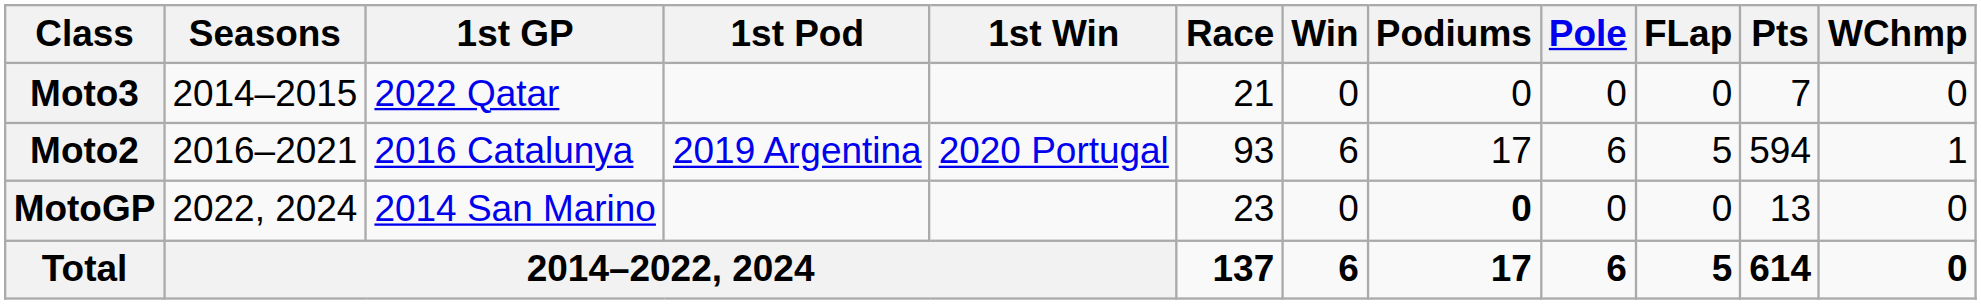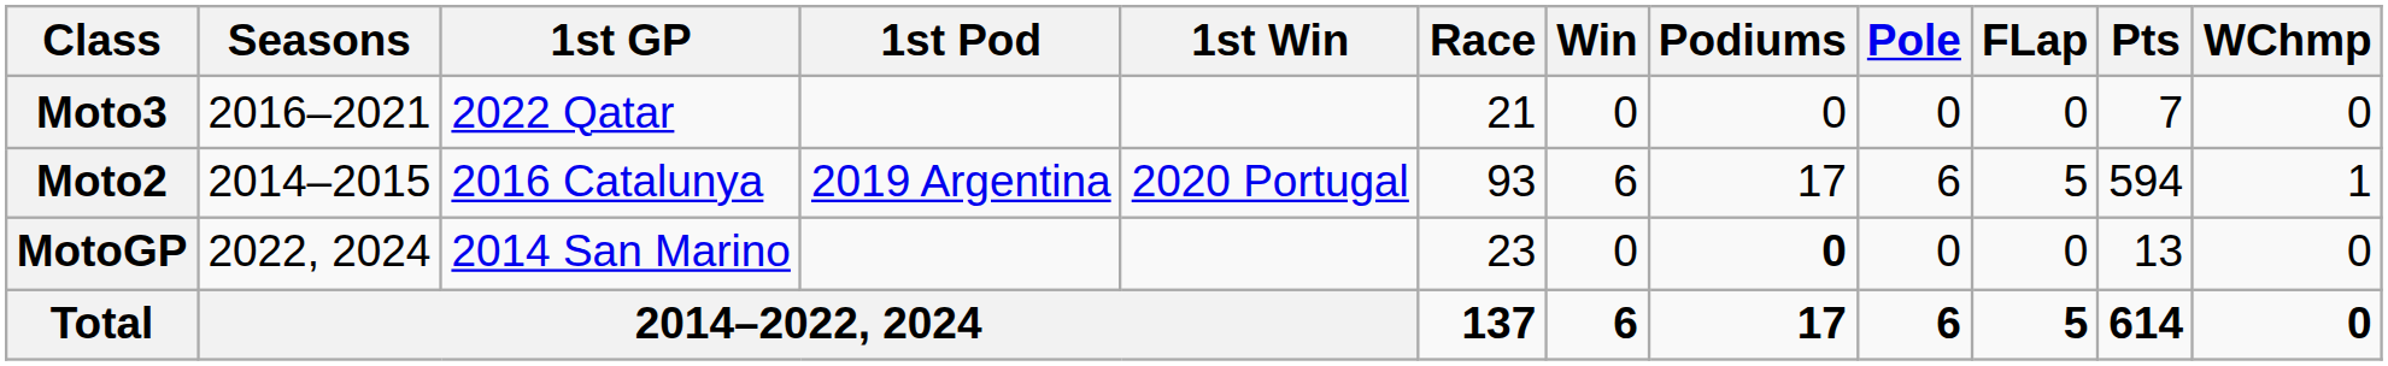Moto3 | Seasons: 2014–2015 -> 2016–2021
Moto2 | Seasons: 2016–2021 -> 2014–2015
